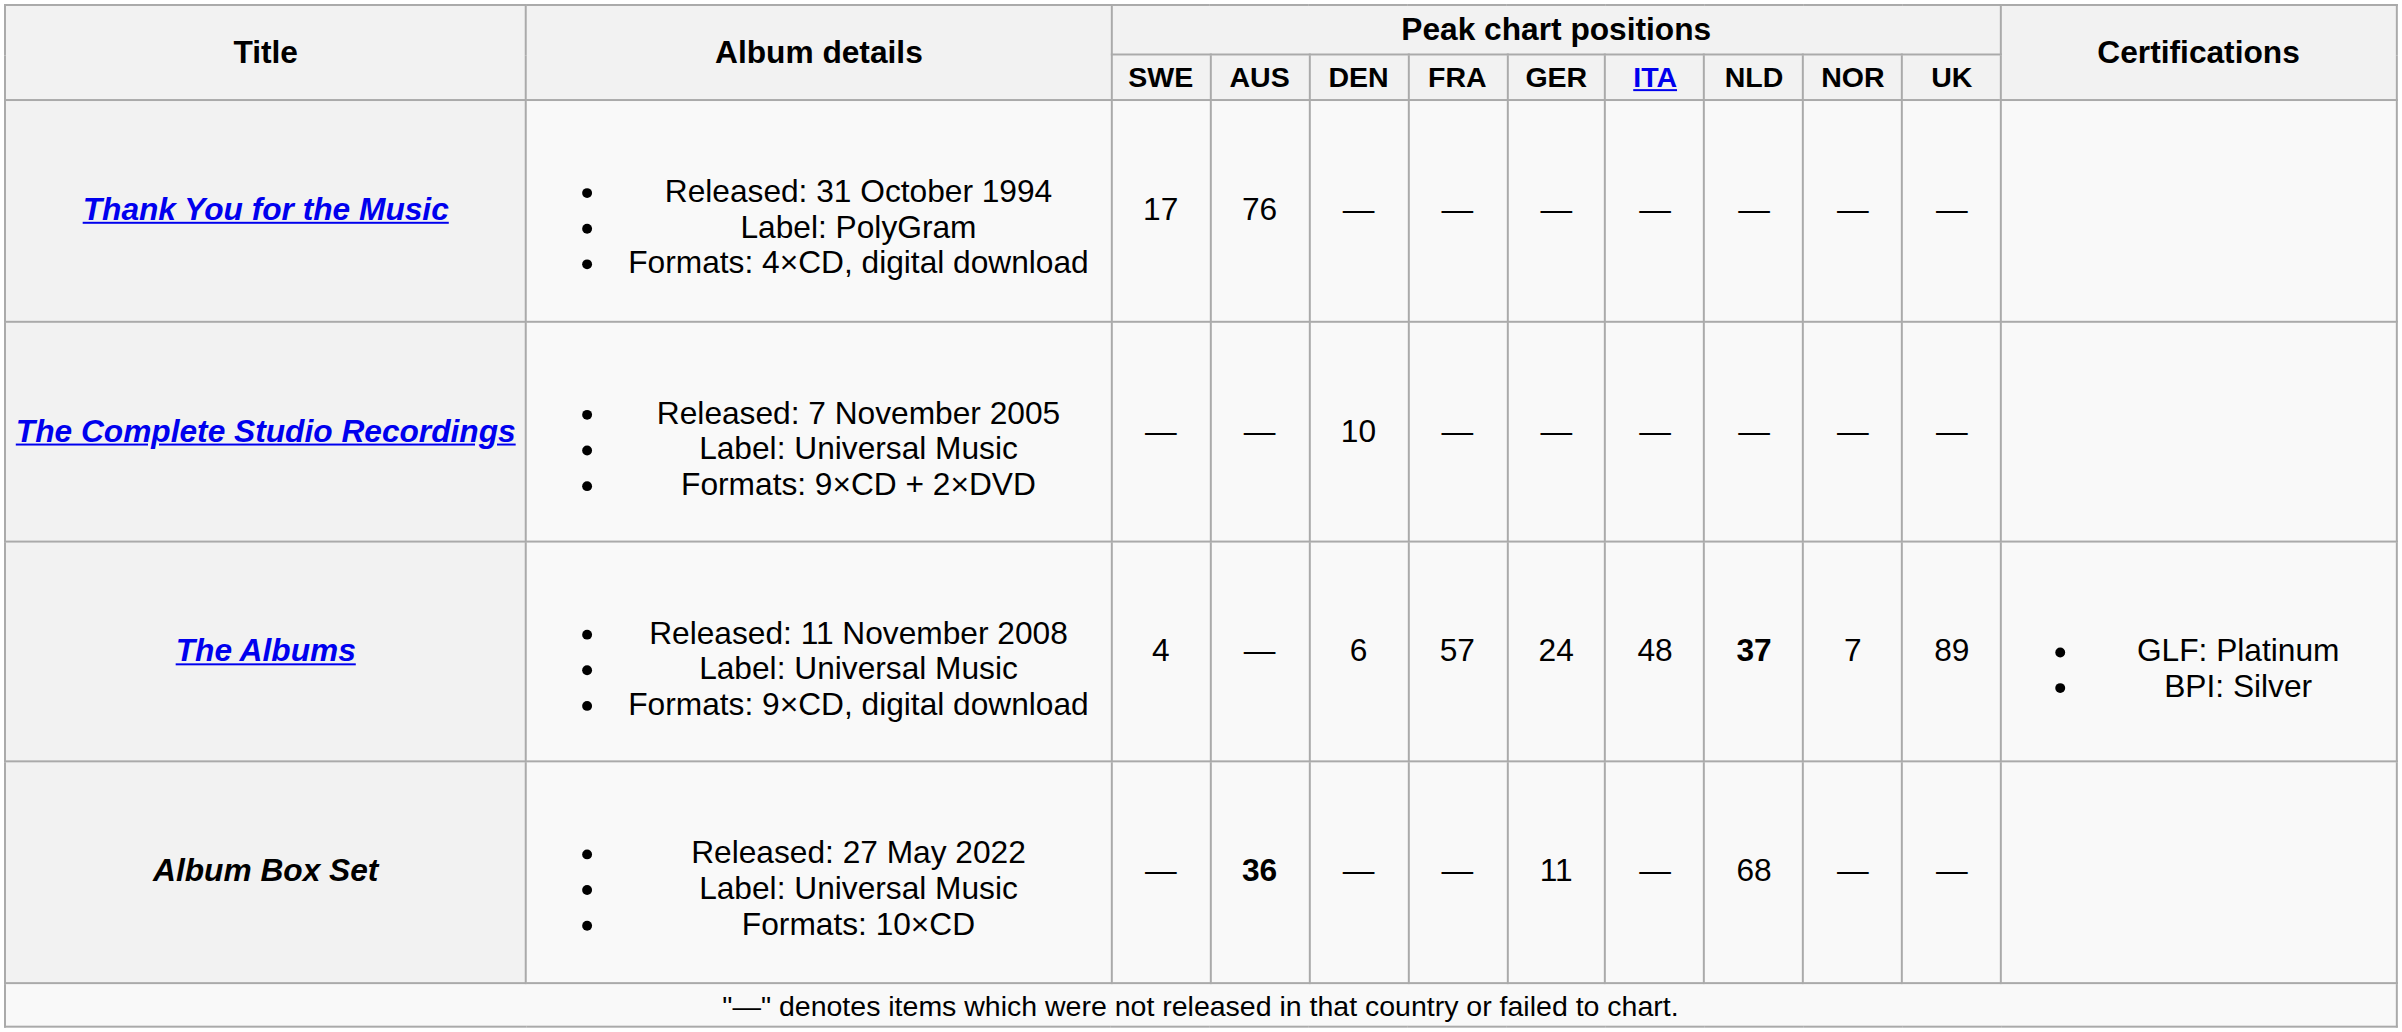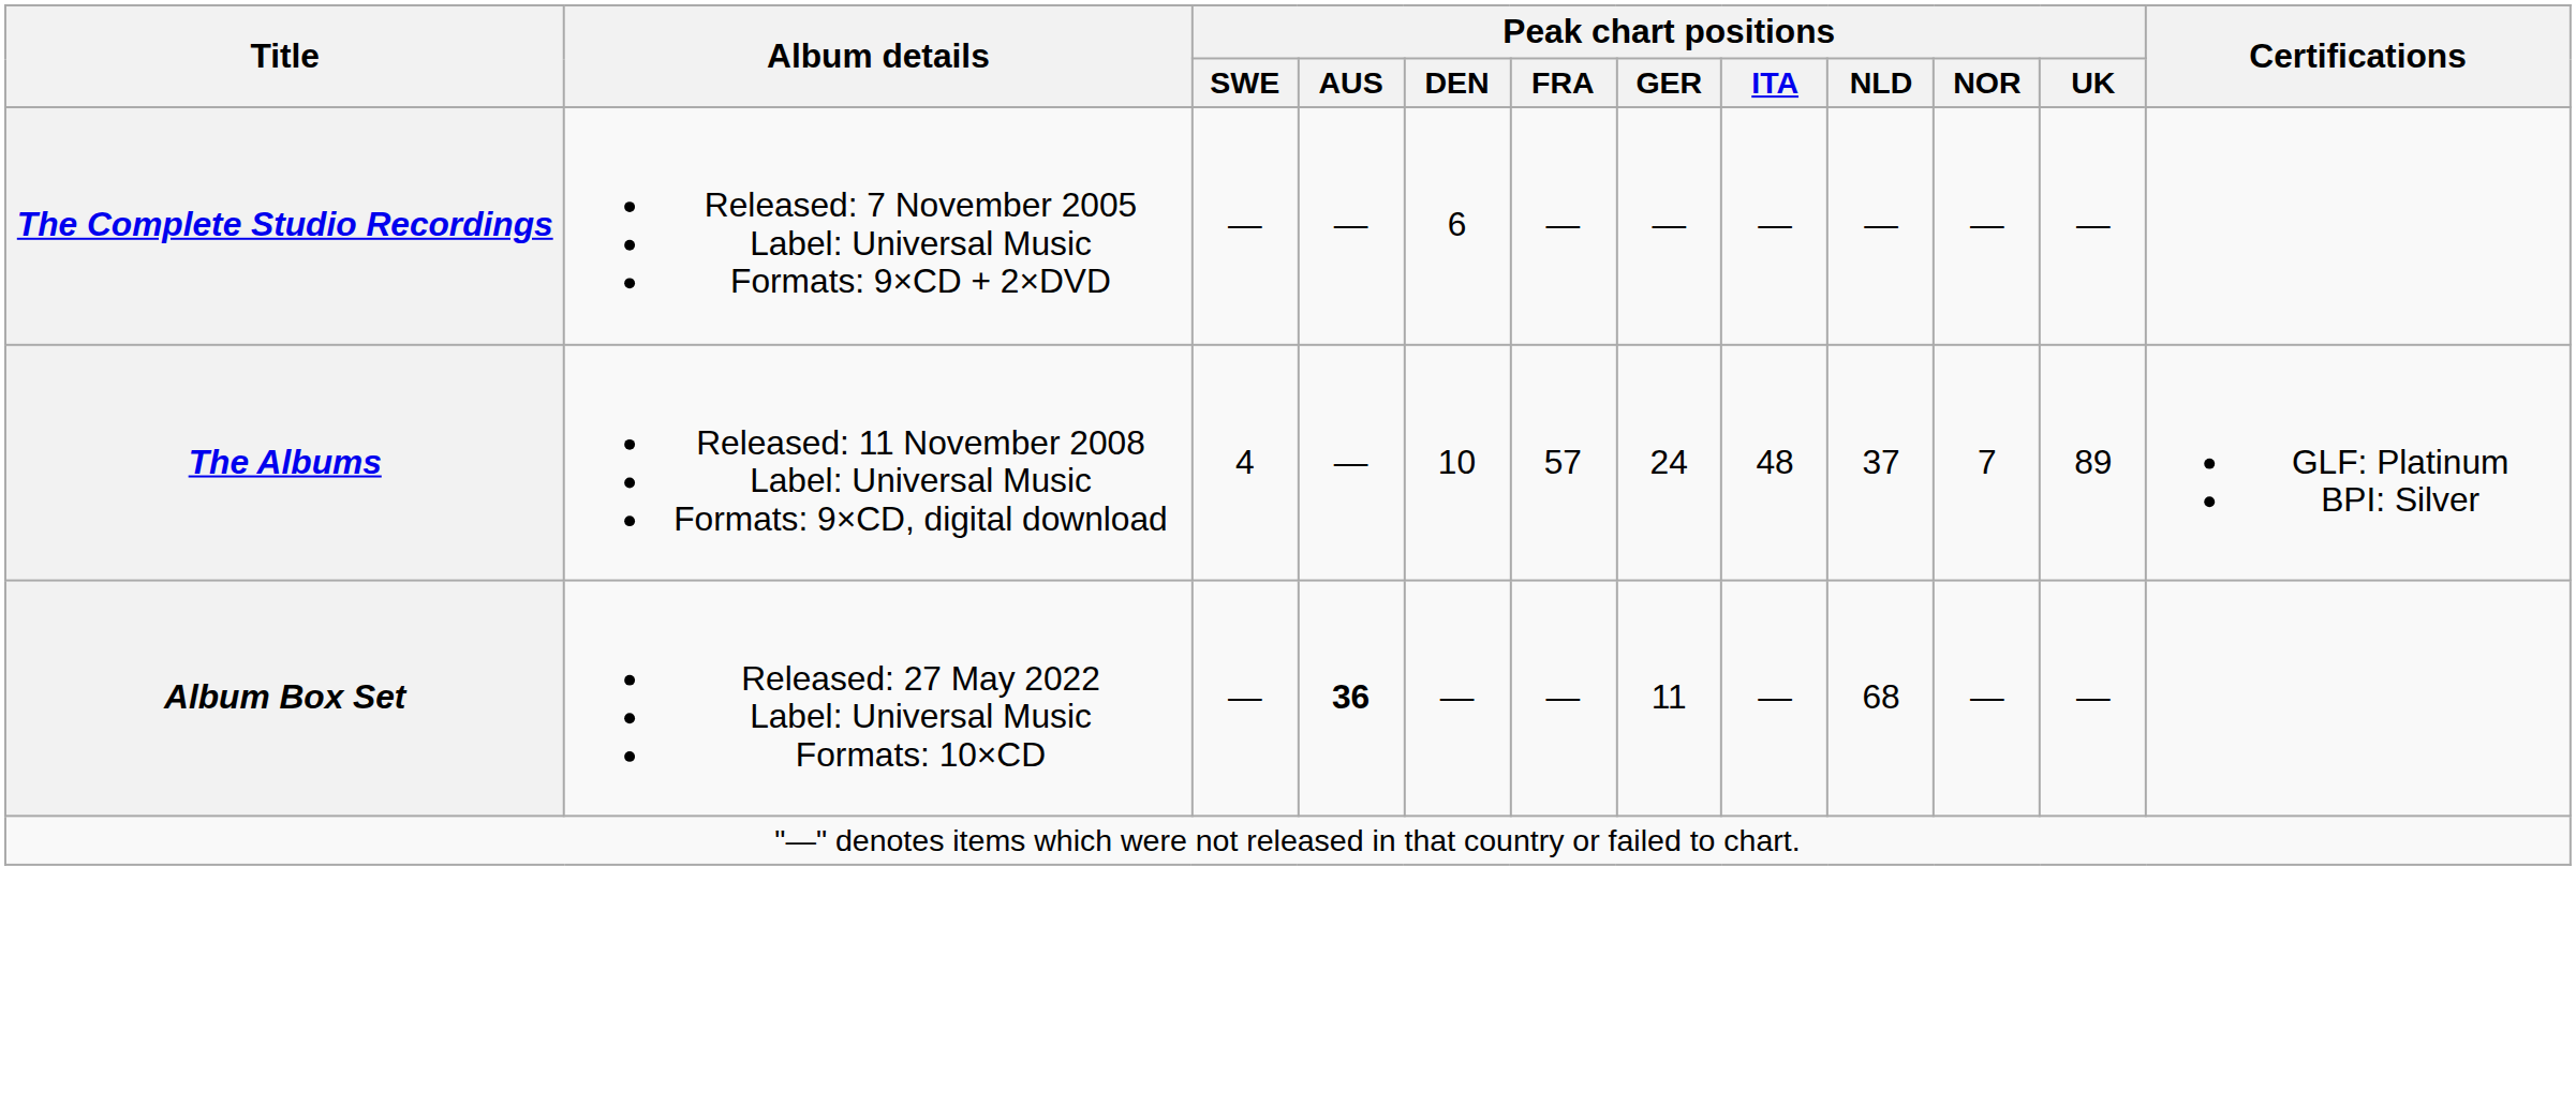- row: Thank You for the Music | Released: 31 October 1994 Label: PolyGram Formats: 4×CD, digital download | 17 | 76 | — | — | — | — | — | — | —
The Complete Studio Recordings | Peak chart positions / DEN: 10 -> 6
The Albums | Peak chart positions / DEN: 6 -> 10
The Albums | Peak chart positions / NLD: bold -> normal
